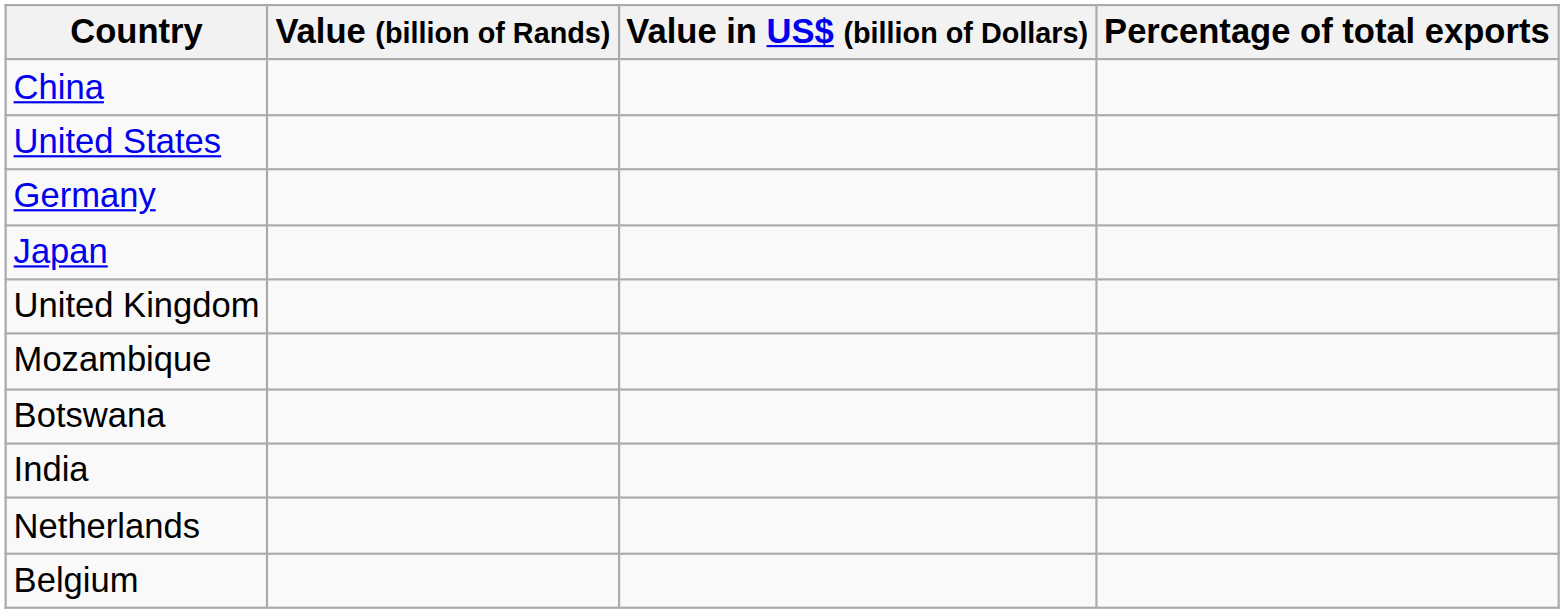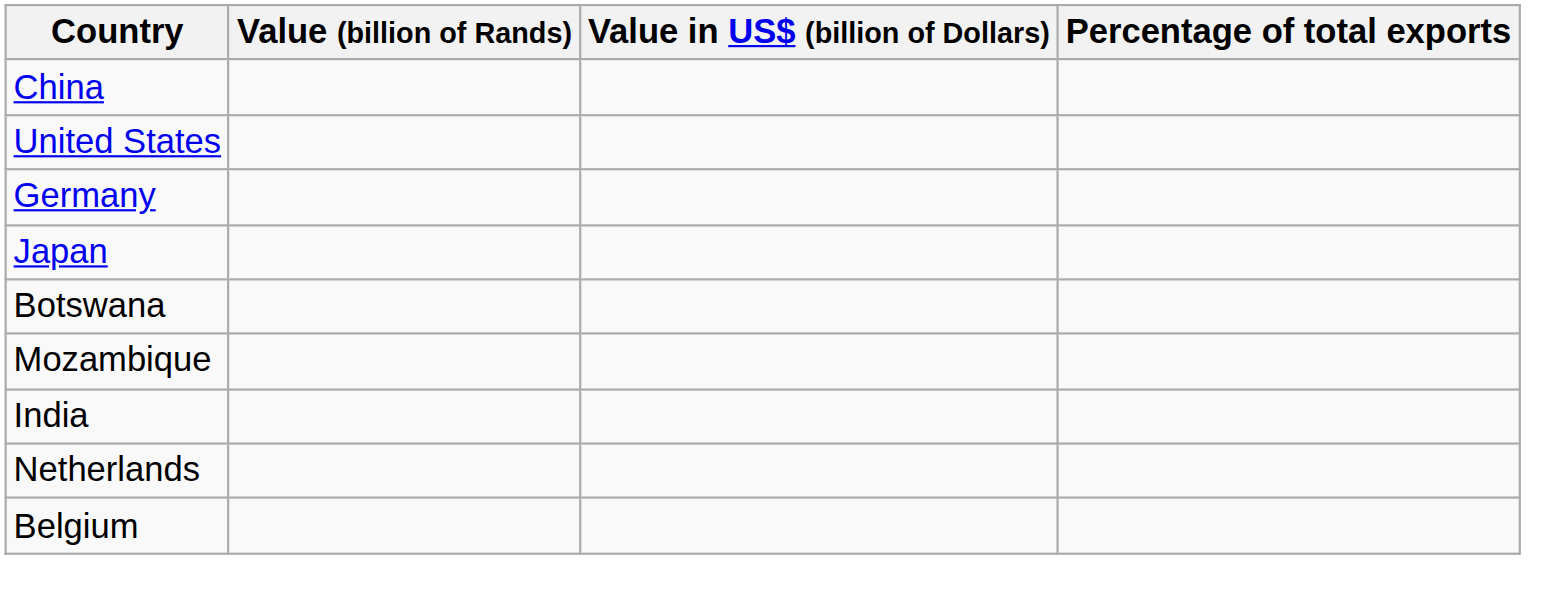- row: United Kingdom
rows swapped: Botswana <-> Mozambique
